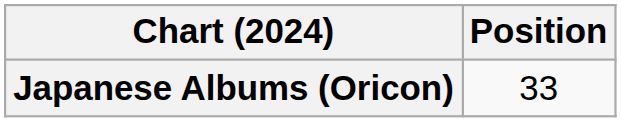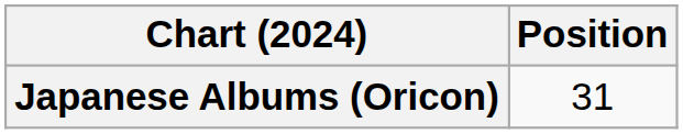Japanese Albums (Oricon) | Position: 33 -> 31
